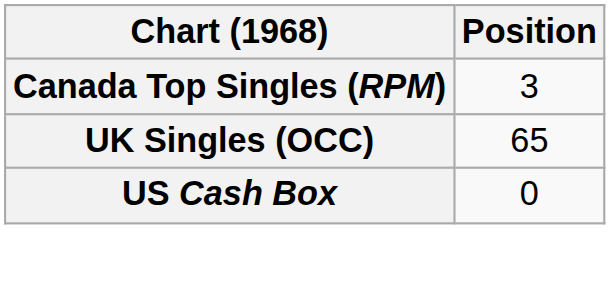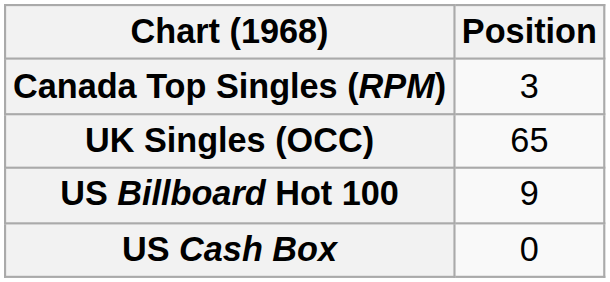+ row: US Billboard Hot 100 | 9
